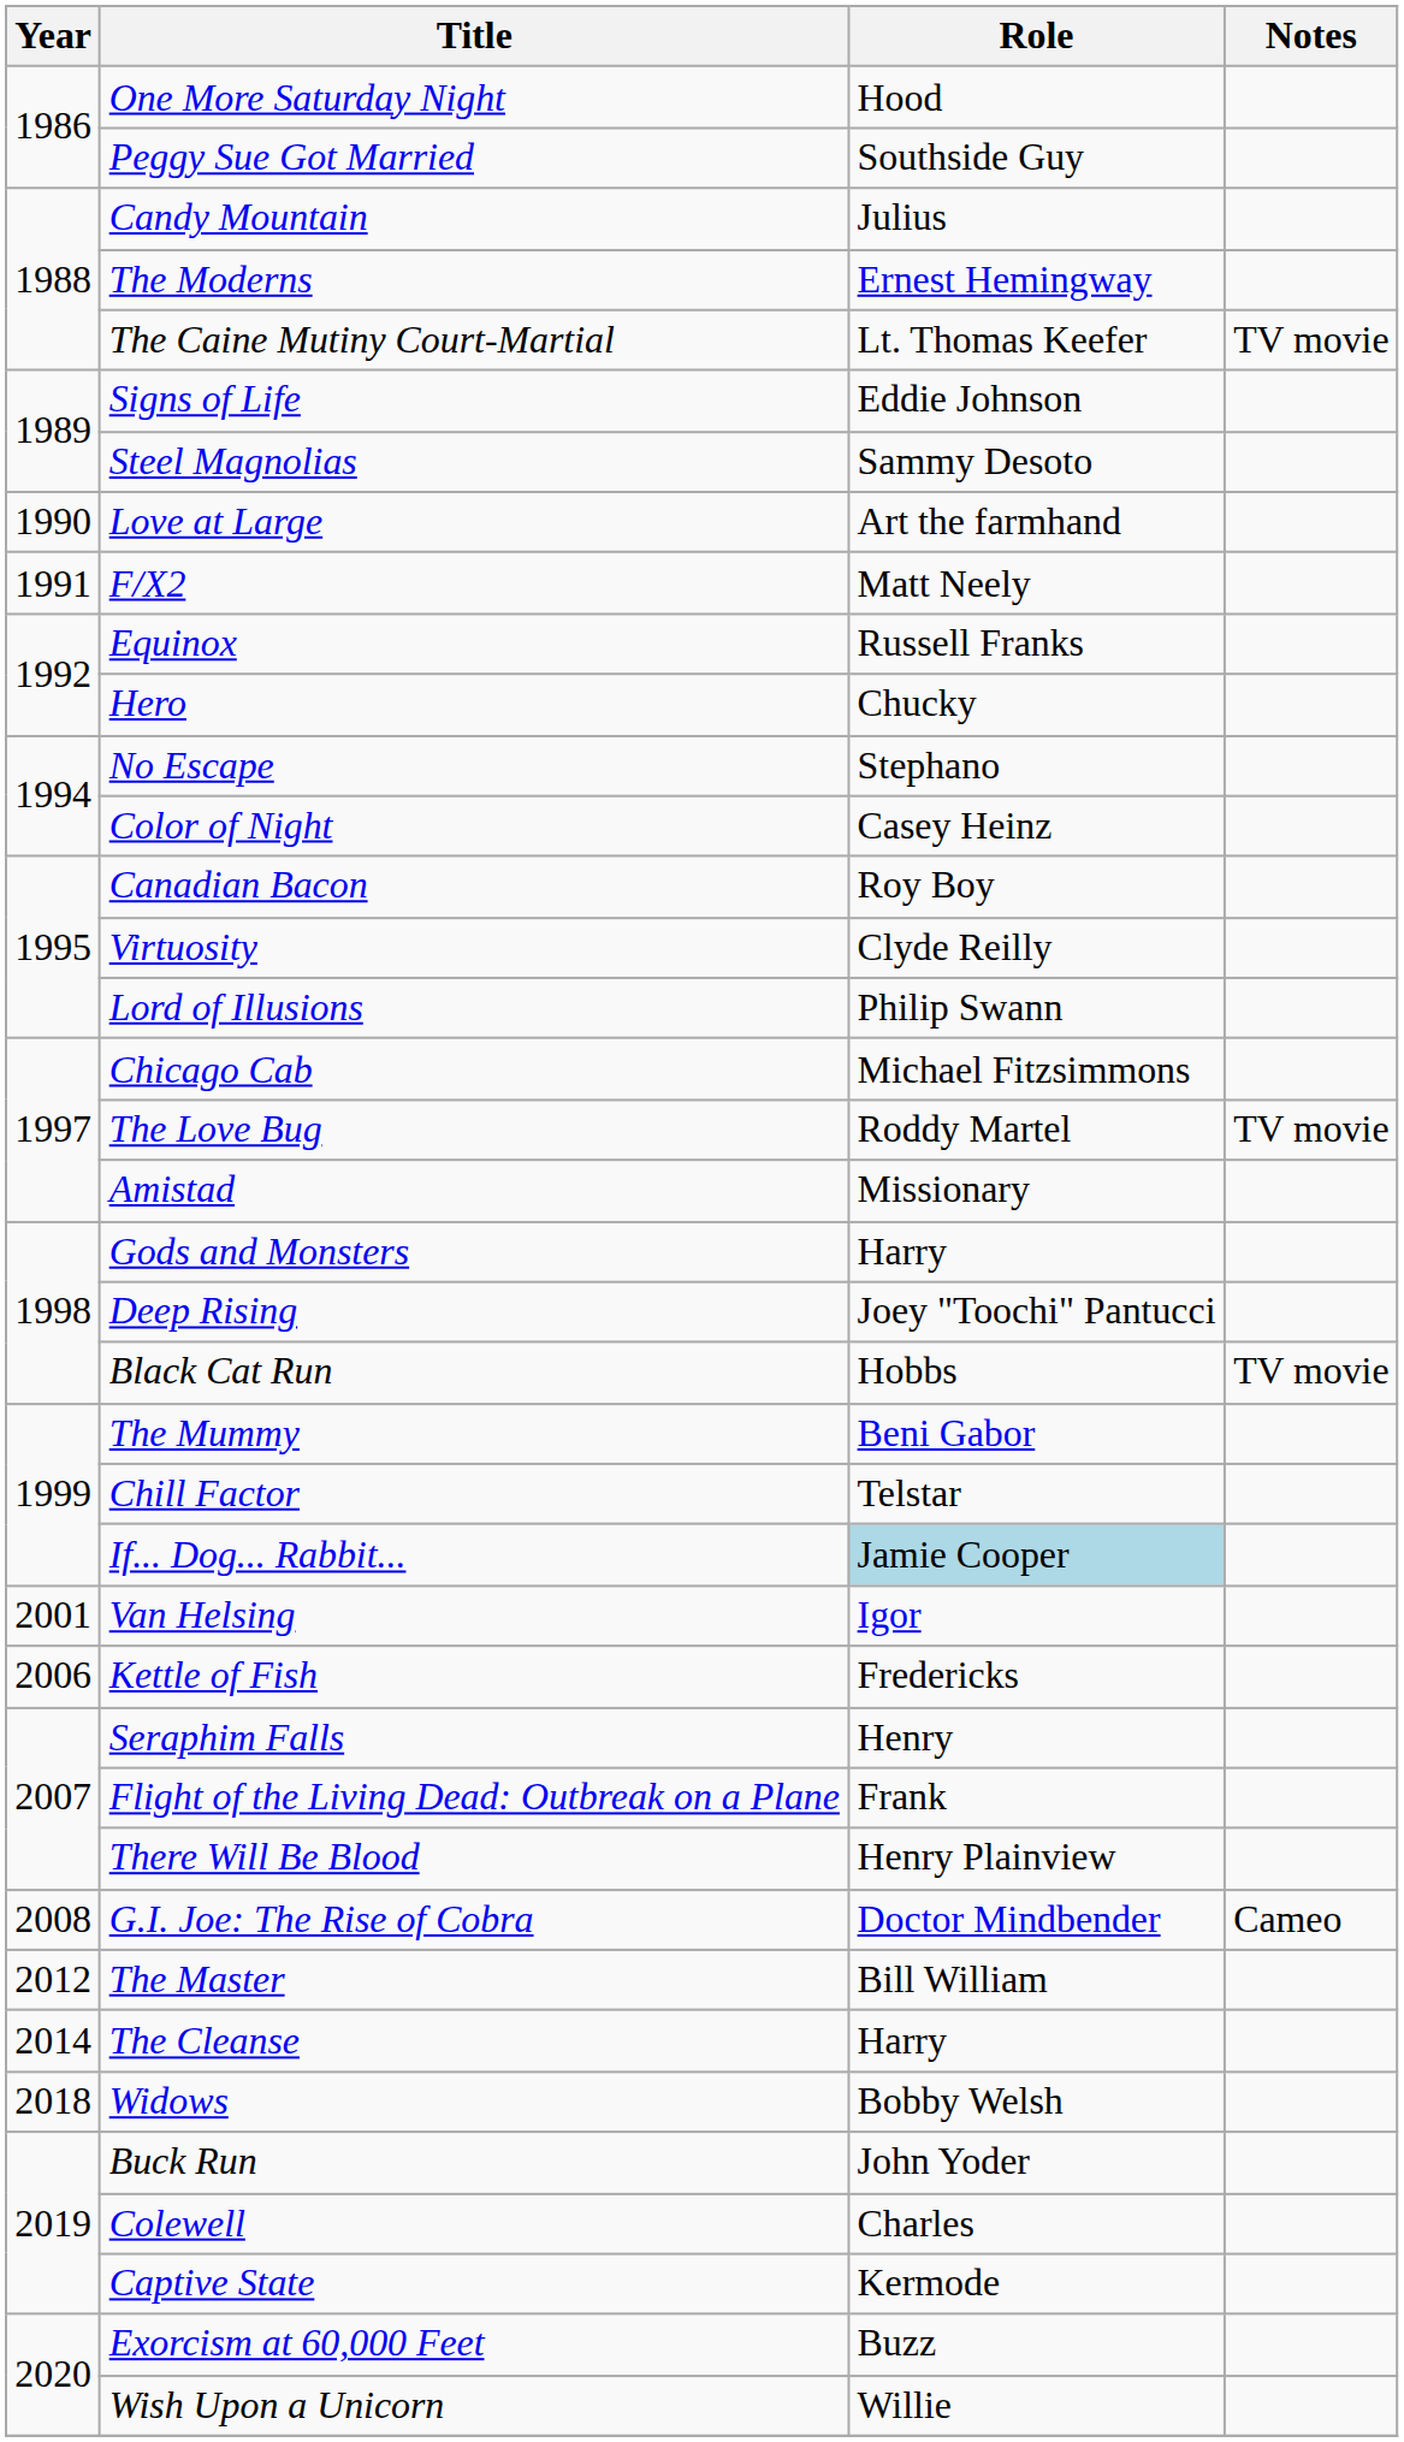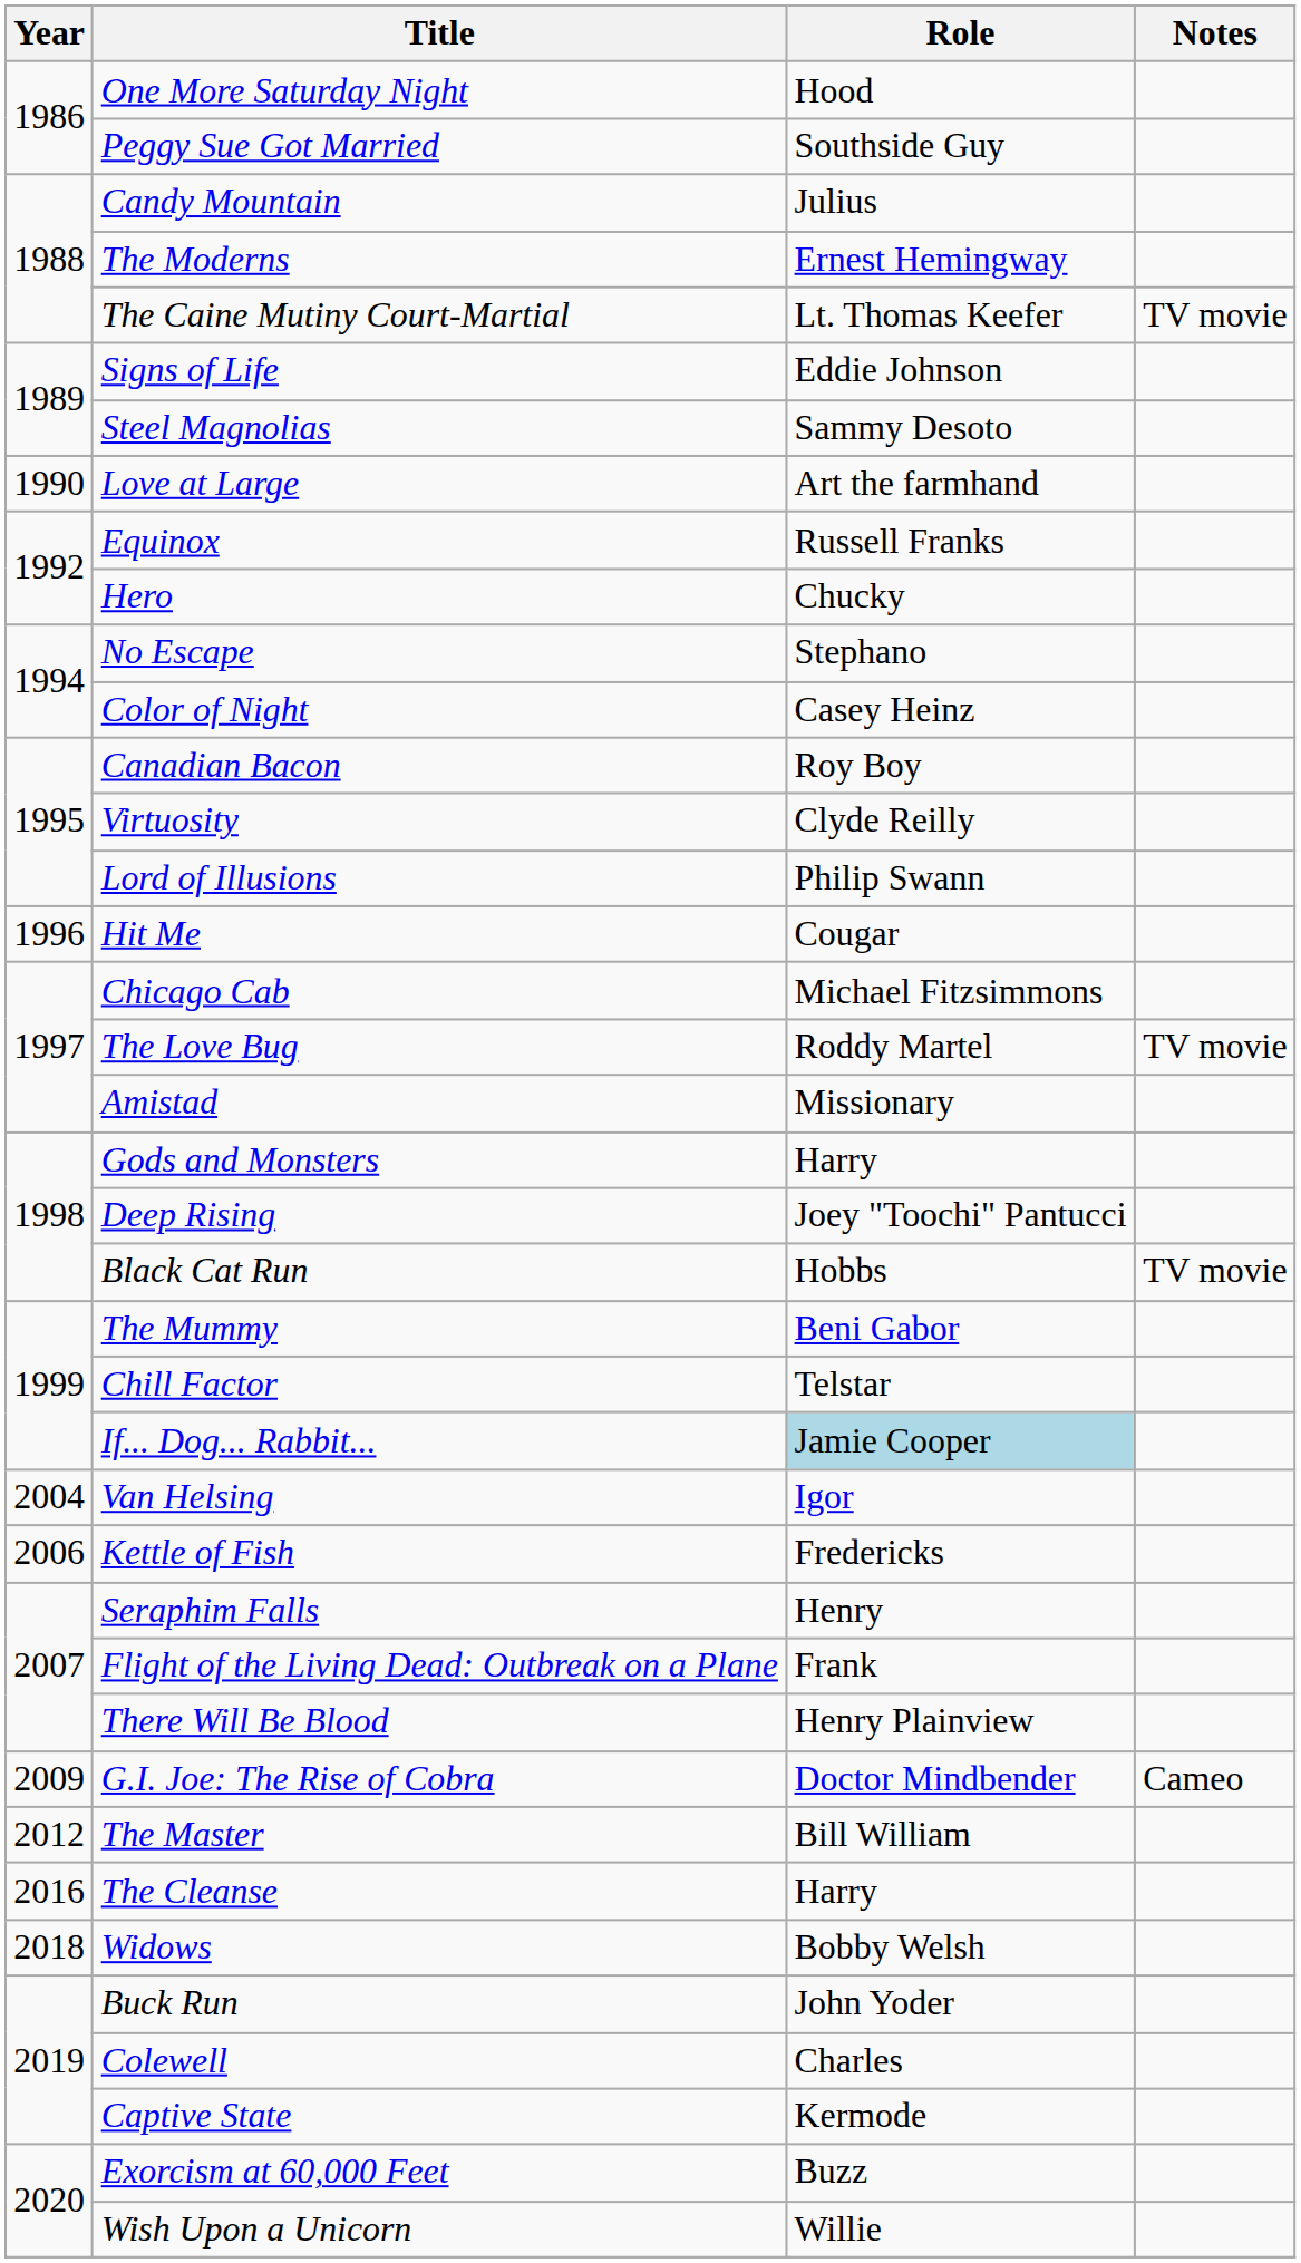- row: 1991 | F/X2 | Matt Neely
+ row: 1996 | Hit Me | Cougar
Van Helsing | Year: 2001 -> 2004
G.I. Joe: The Rise of Cobra | Year: 2008 -> 2009
The Cleanse | Year: 2014 -> 2016
